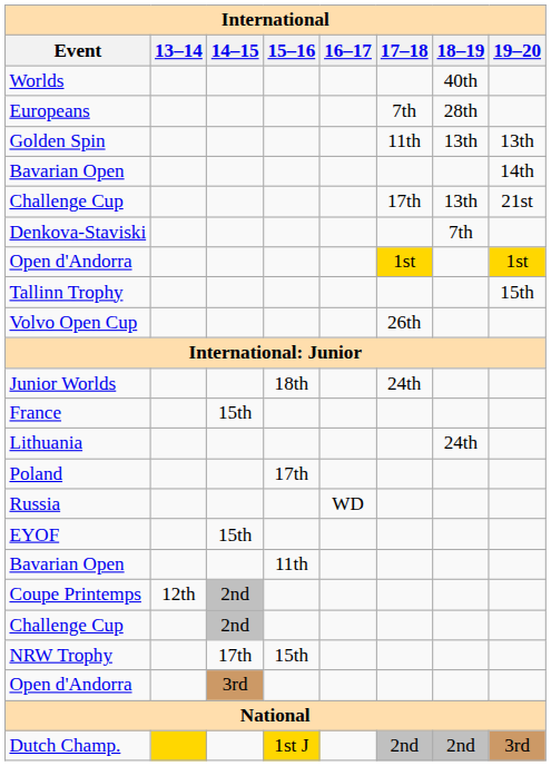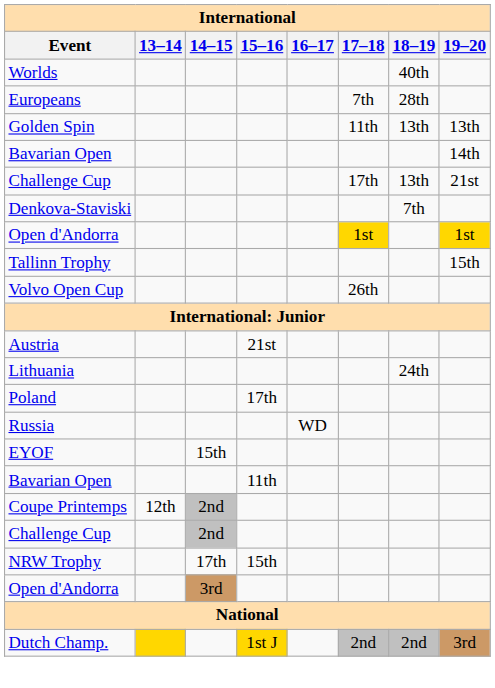- row: Junior Worlds | 18th | 24th
+ row: Austria | 21st
- row: France | 15th
